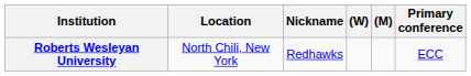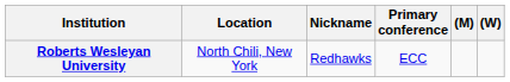columns swapped: Primary conference <-> (W)
